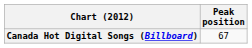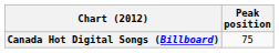Canada Hot Digital Songs (Billboard) | Peak position: 67 -> 75
